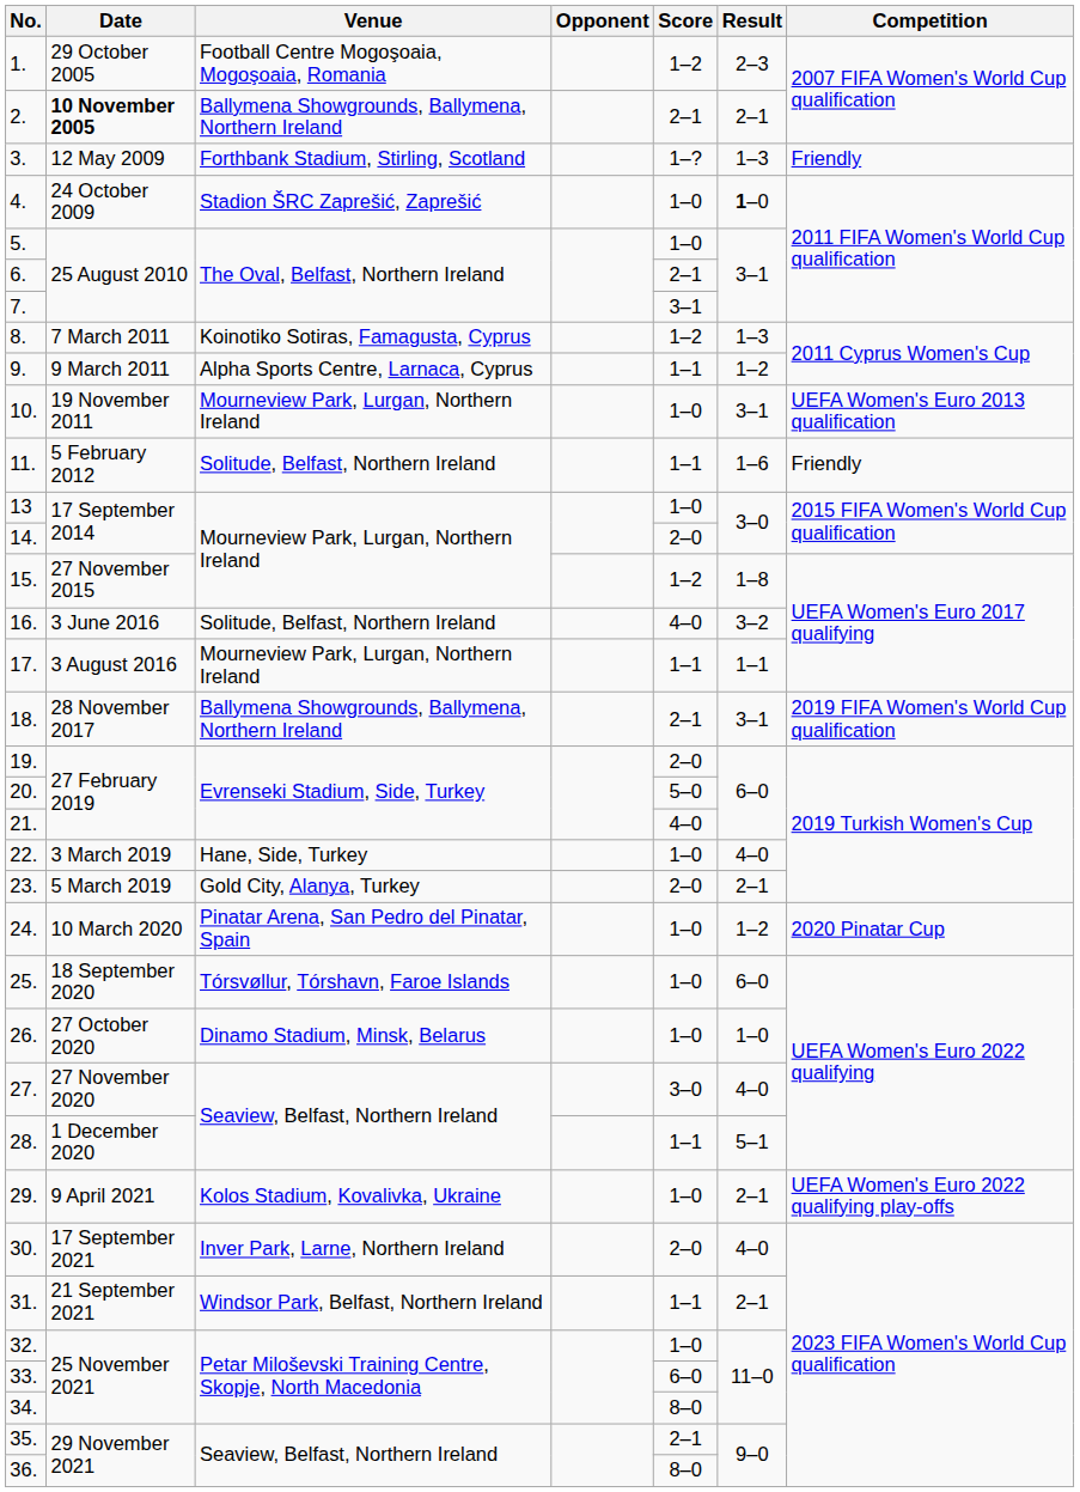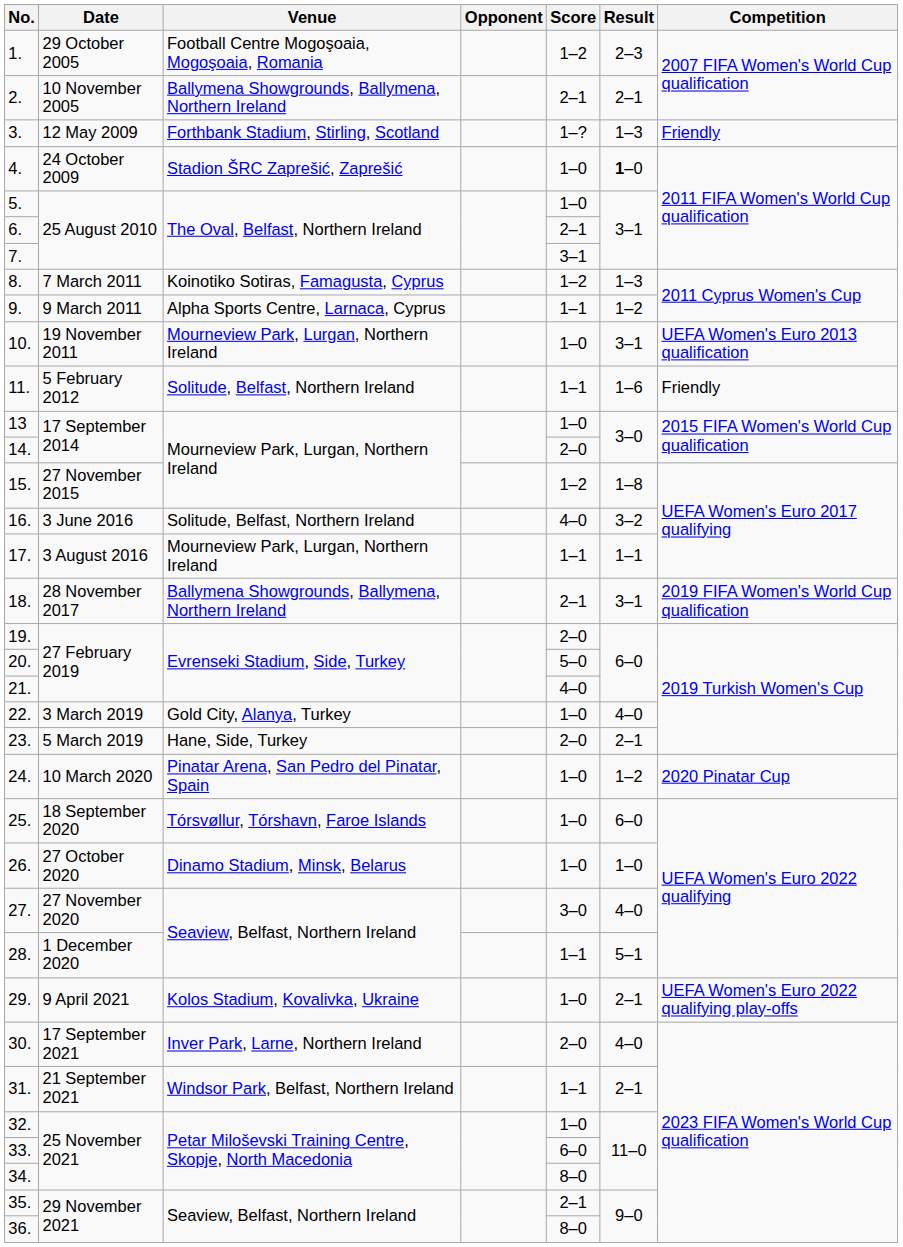2. | Date: bold -> normal
22. | Venue: Hane, Side, Turkey -> Gold City, Alanya, Turkey
23. | Venue: Gold City, Alanya, Turkey -> Hane, Side, Turkey
